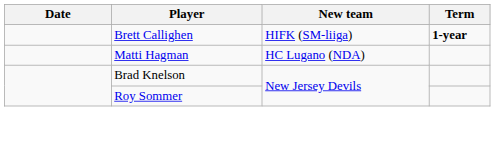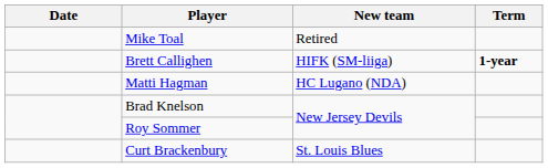+ row: Mike Toal | Retired
+ row: Curt Brackenbury | St. Louis Blues
